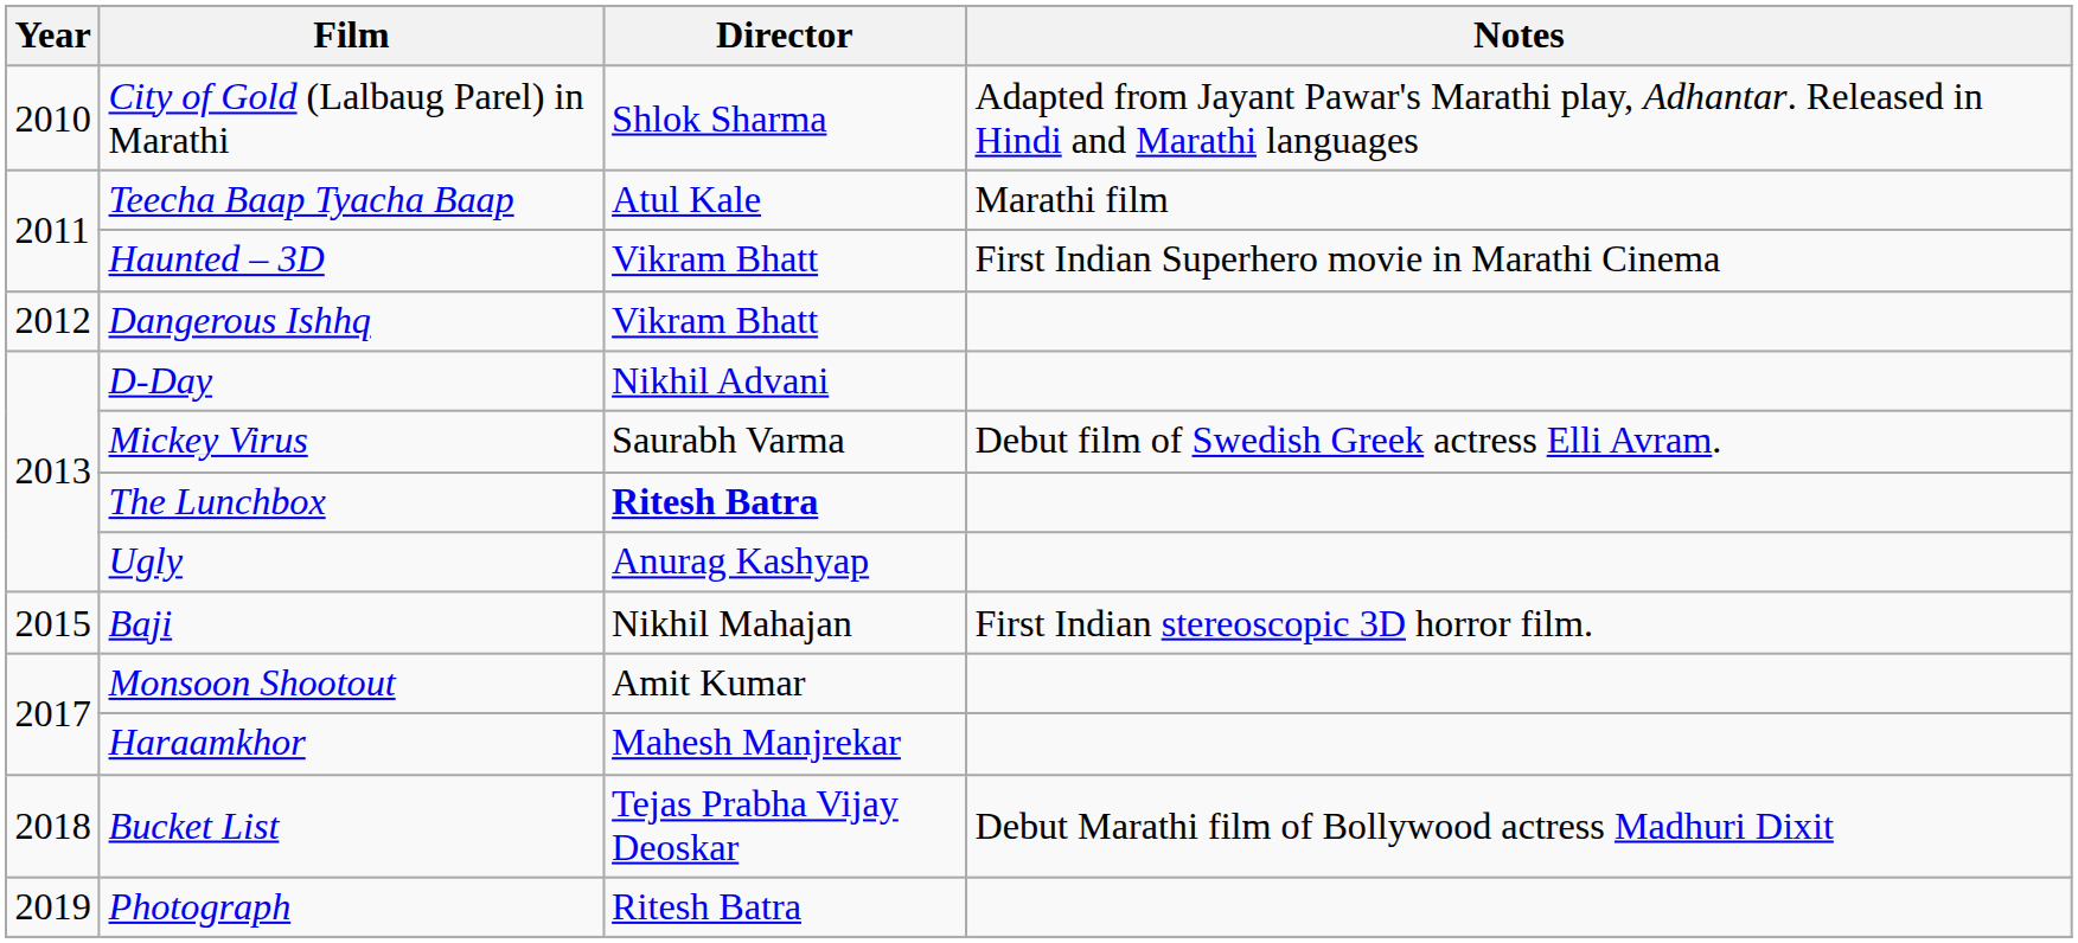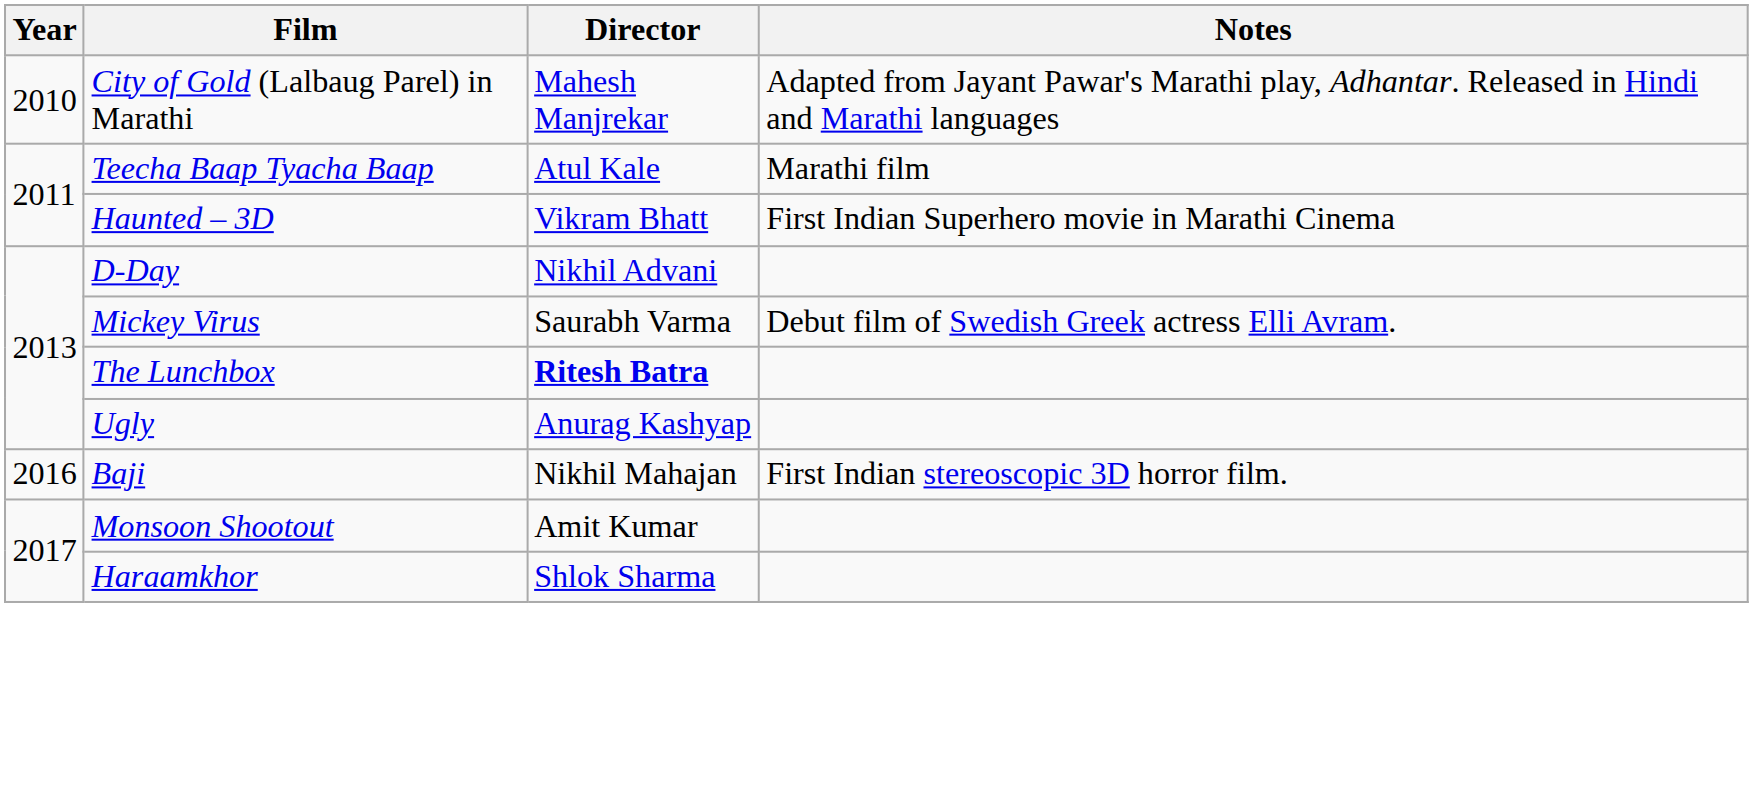City of Gold (Lalbaug Parel) in Marathi | Director: Shlok Sharma -> Mahesh Manjrekar
- row: 2012 | Dangerous Ishhq | Vikram Bhatt
Baji | Year: 2015 -> 2016
Haraamkhor | Director: Mahesh Manjrekar -> Shlok Sharma
- row: 2018 | Bucket List | Tejas Prabha Vijay Deoskar | Debut Marathi film of Bollywood actress Madhuri Dixit
- row: 2019 | Photograph | Ritesh Batra
